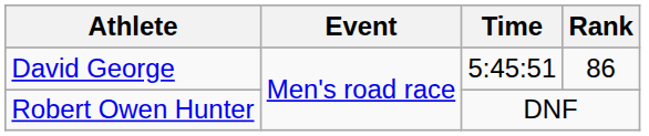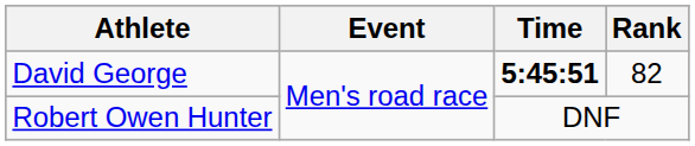David George | Time: normal -> bold
David George | Rank: 86 -> 82
